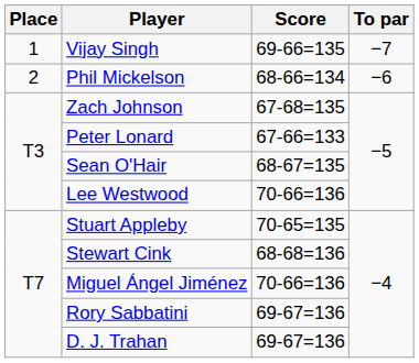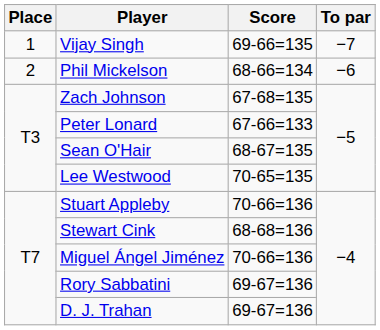Lee Westwood | Score: 70-66=136 -> 70-65=135
Stuart Appleby | Score: 70-65=135 -> 70-66=136
